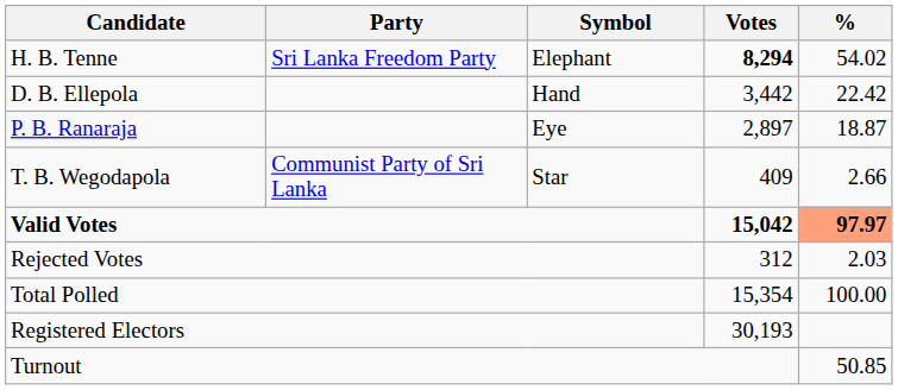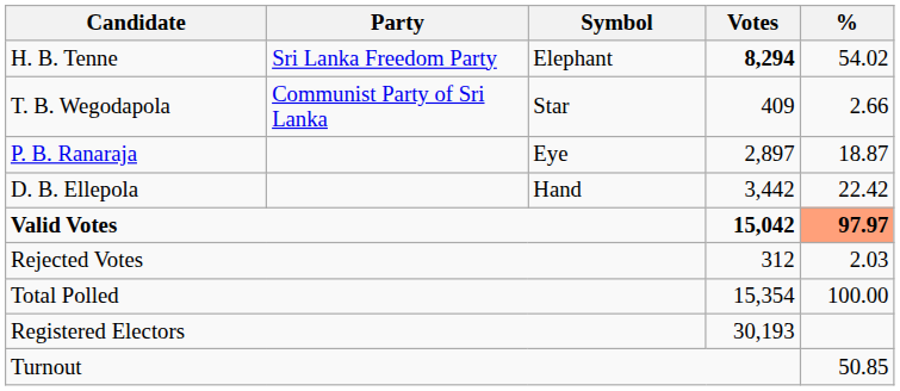rows swapped: D. B. Ellepola <-> T. B. Wegodapola
